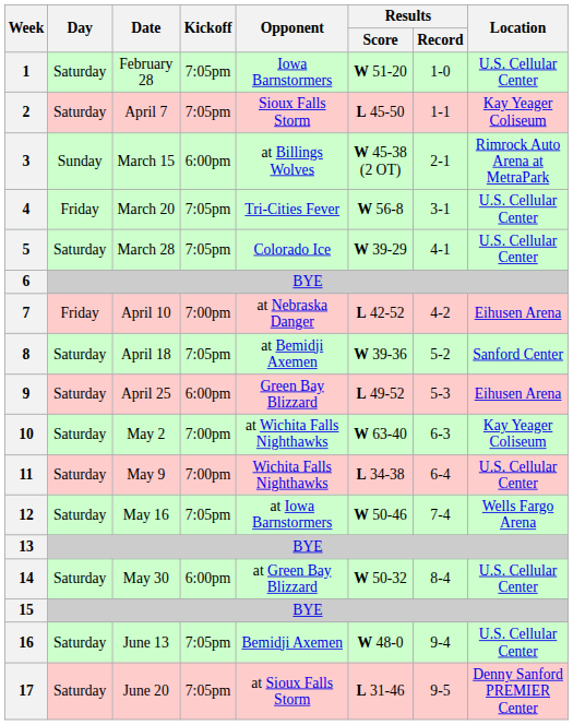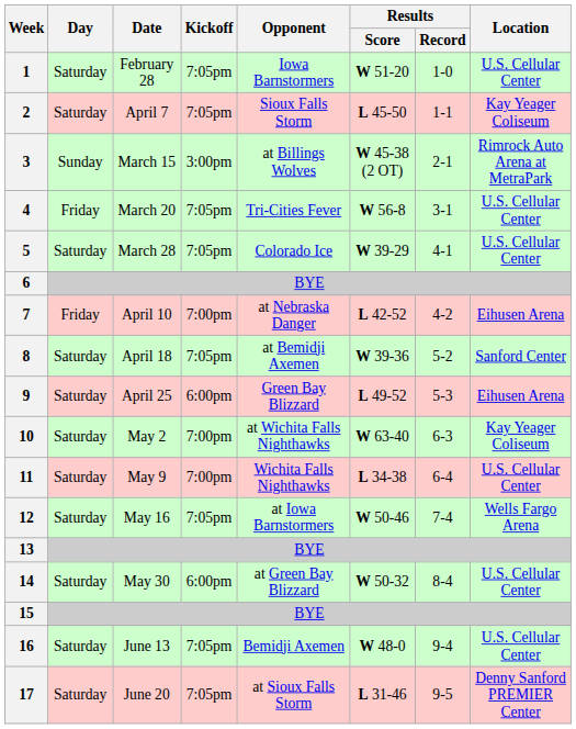3 | Kickoff: 6:00pm -> 3:00pm
